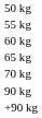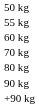- row: 65 kg
+ row: 80 kg
